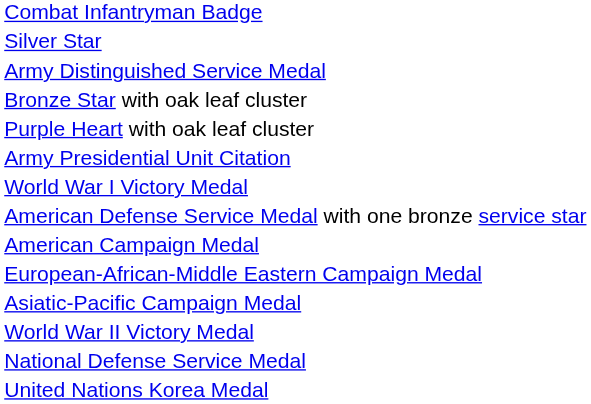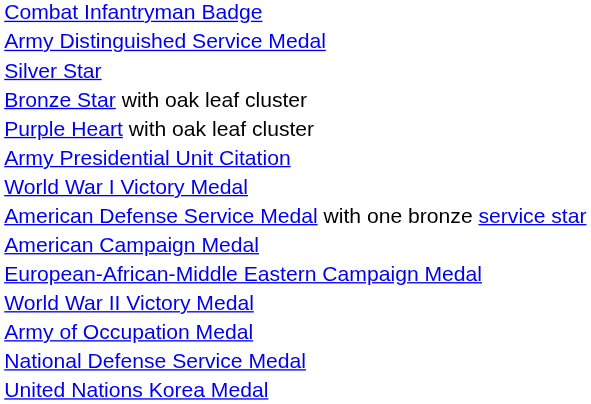rows swapped: Army Distinguished Service Medal <-> Silver Star
- row: Asiatic-Pacific Campaign Medal
+ row: Army of Occupation Medal
